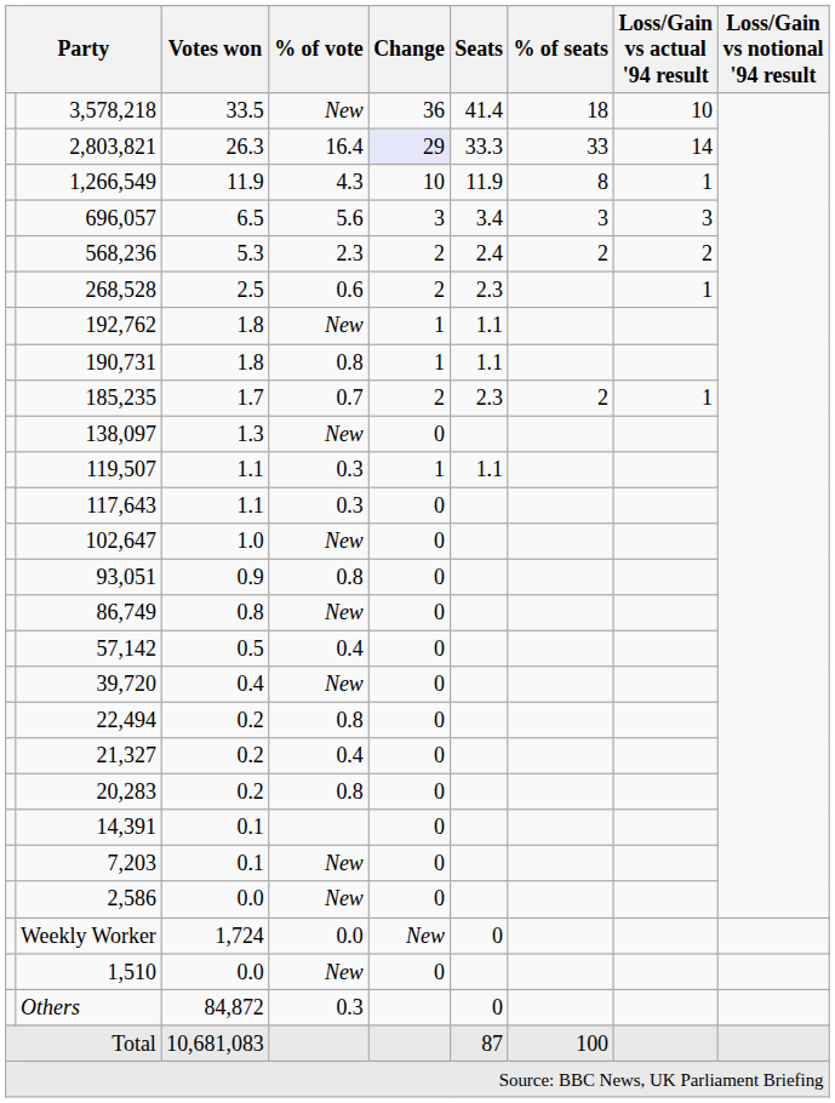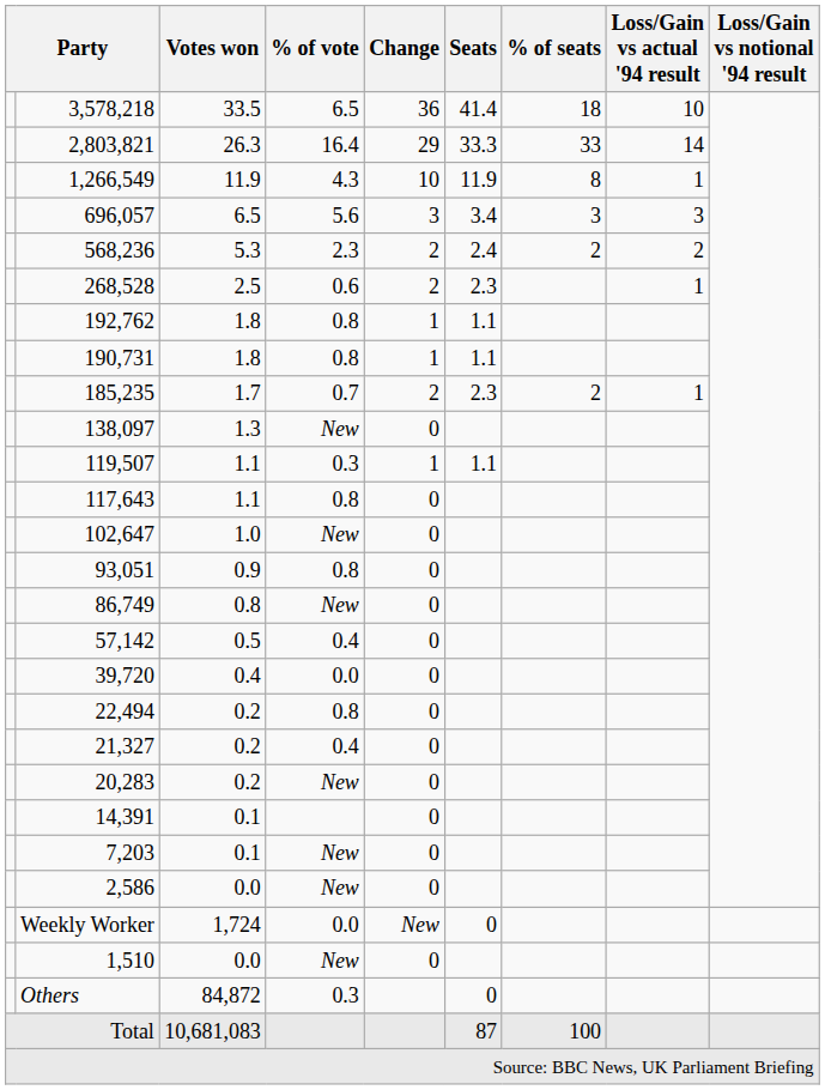3,578,218 | % of vote: New -> 6.5
2,803,821 | Change: lavender background -> no background
192,762 | % of vote: New -> 0.8
117,643 | % of vote: 0.3 -> 0.8
39,720 | % of vote: New -> 0.0
20,283 | % of vote: 0.8 -> New
